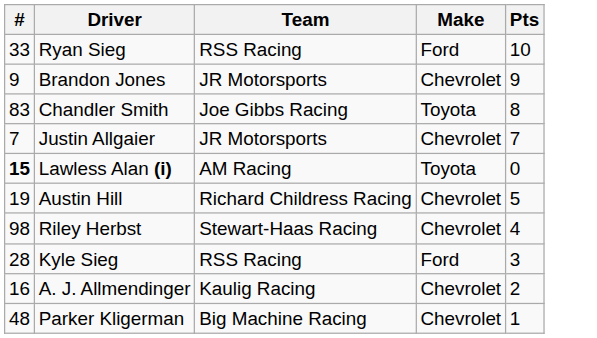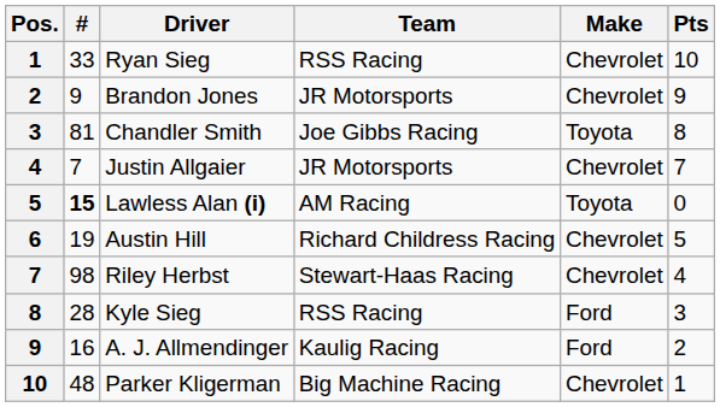+ column: Pos. | 1 | 2 | 3 | 4 | 5 | 6 | 7 | 8 | 9 | 10
Ryan Sieg | Make: Ford -> Chevrolet
Chandler Smith | #: 83 -> 81
A. J. Allmendinger | Make: Chevrolet -> Ford
